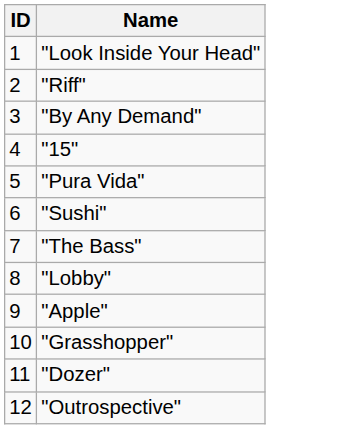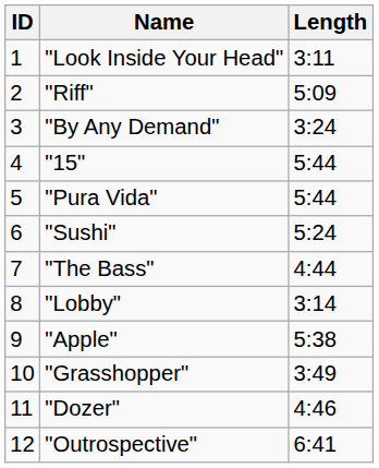+ column: Length | 3:11 | 5:09 | 3:24 | 5:44 | 5:44 | 5:24 | 4:44 | 3:14 | 5:38 | 3:49 | 4:46 | 6:41
